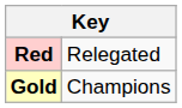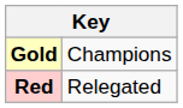rows swapped: Gold <-> Red
